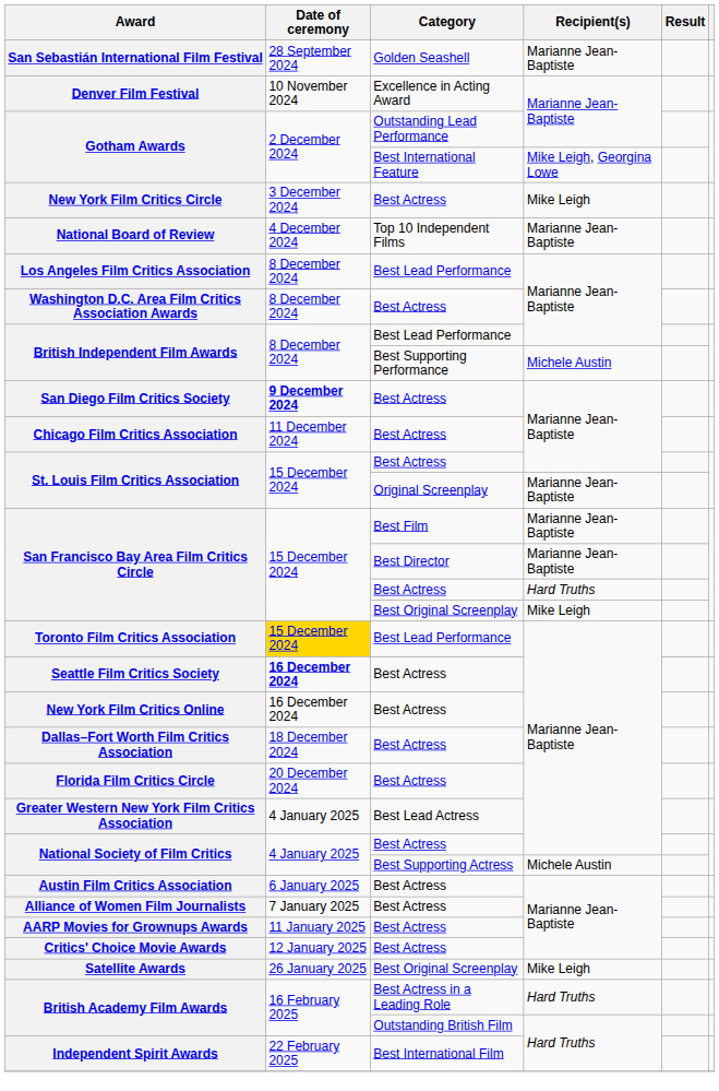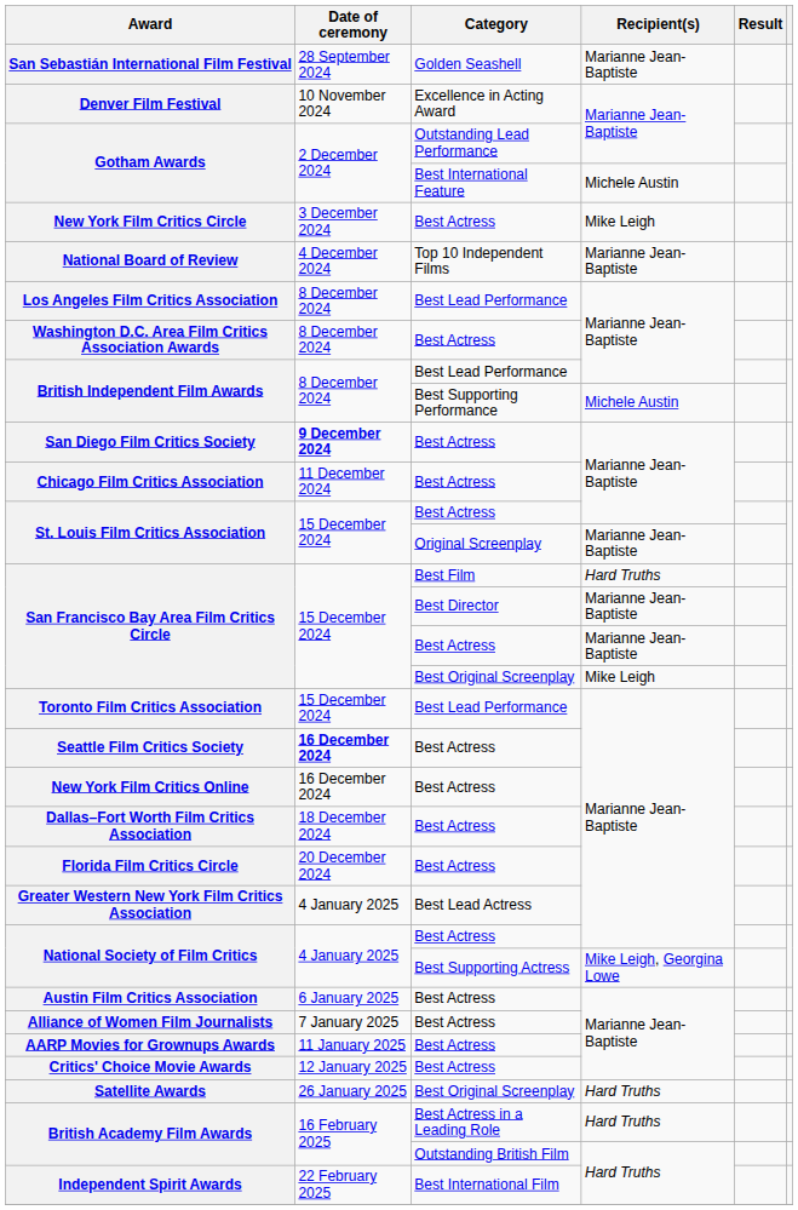Gotham Awards / Best International Feature | Recipient(s): Mike Leigh, Georgina Lowe -> Michele Austin
San Francisco Bay Area Film Critics Circle / Best Film | Recipient(s): Marianne Jean-Baptiste -> Hard Truths
San Francisco Bay Area Film Critics Circle / Best Actress | Recipient(s): Hard Truths -> Marianne Jean-Baptiste
Toronto Film Critics Association | Date of ceremony: gold background -> no background
National Society of Film Critics / Best Supporting Actress | Recipient(s): Michele Austin -> Mike Leigh, Georgina Lowe
Satellite Awards | Recipient(s): Mike Leigh -> Hard Truths
